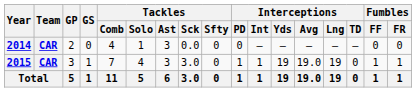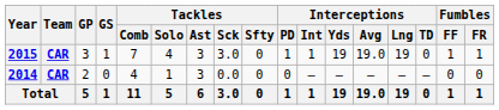rows swapped: 2014 <-> 2015
